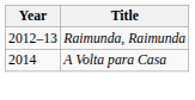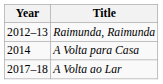+ row: 2017–18 | A Volta ao Lar
